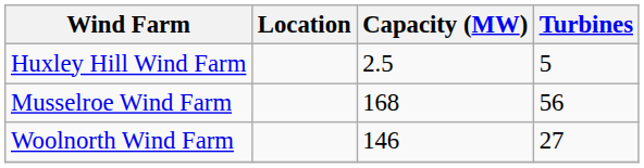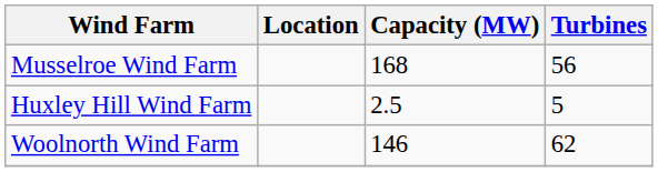rows swapped: Huxley Hill Wind Farm <-> Musselroe Wind Farm
Woolnorth Wind Farm | Turbines: 27 -> 62
